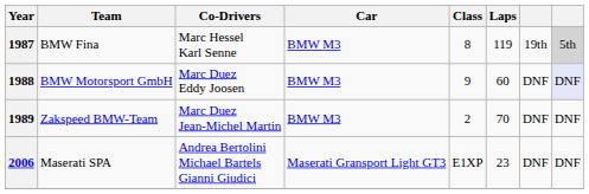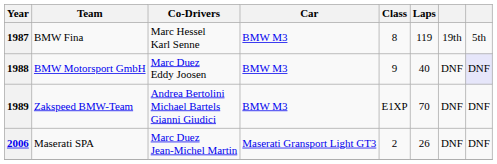1987 | column 8: lightgrey background -> no background
1988 | Laps: 60 -> 40
1989 | Co-Drivers: Marc Duez Jean-Michel Martin -> Andrea Bertolini Michael Bartels Gianni Giudici
1989 | Class: 2 -> E1XP
2006 | Co-Drivers: Andrea Bertolini Michael Bartels Gianni Giudici -> Marc Duez Jean-Michel Martin
2006 | Class: E1XP -> 2
2006 | Laps: 23 -> 26
